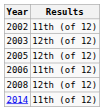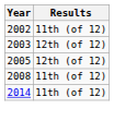- row: 2006 | 11th (of 12)
2008 | Results: 12th (of 12) -> 11th (of 12)
